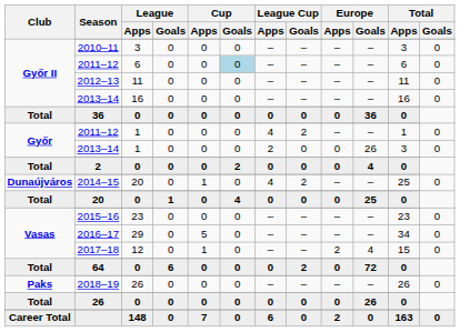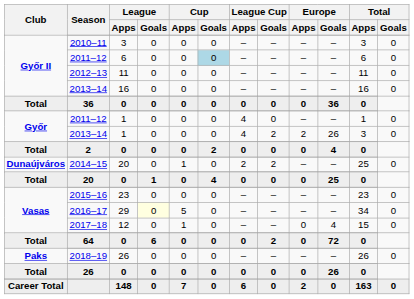Győr / 2011–12 | League Cup / Goals: 2 -> 0
Győr / 2013–14 | League Cup / Apps: 2 -> 4
Győr / 2013–14 | League Cup / Goals: 0 -> 2
Győr / 2013–14 | Europe / Apps: 0 -> 2
2014–15 | League Cup / Apps: 4 -> 2
2016–17 | League / Goals: no background -> lightyellow background
2017–18 | Europe / Apps: 2 -> 0
